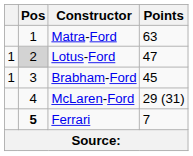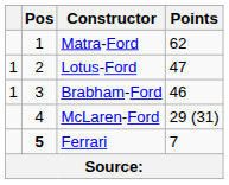Matra-Ford | Points: 63 -> 62
Lotus-Ford | Pos: lightgrey background -> no background
Brabham-Ford | Points: 45 -> 46
